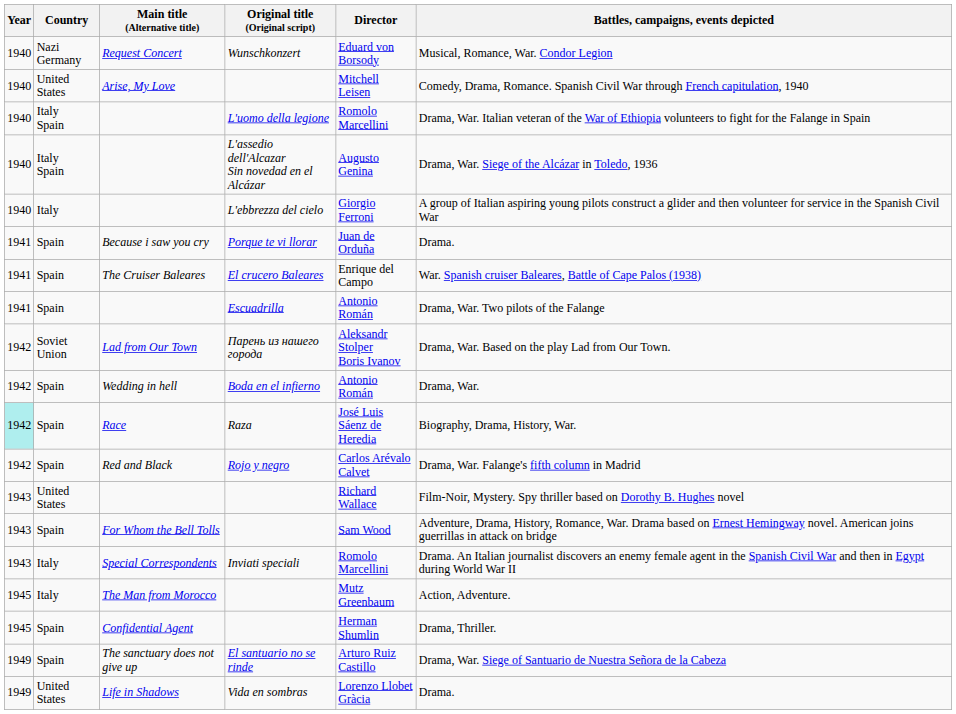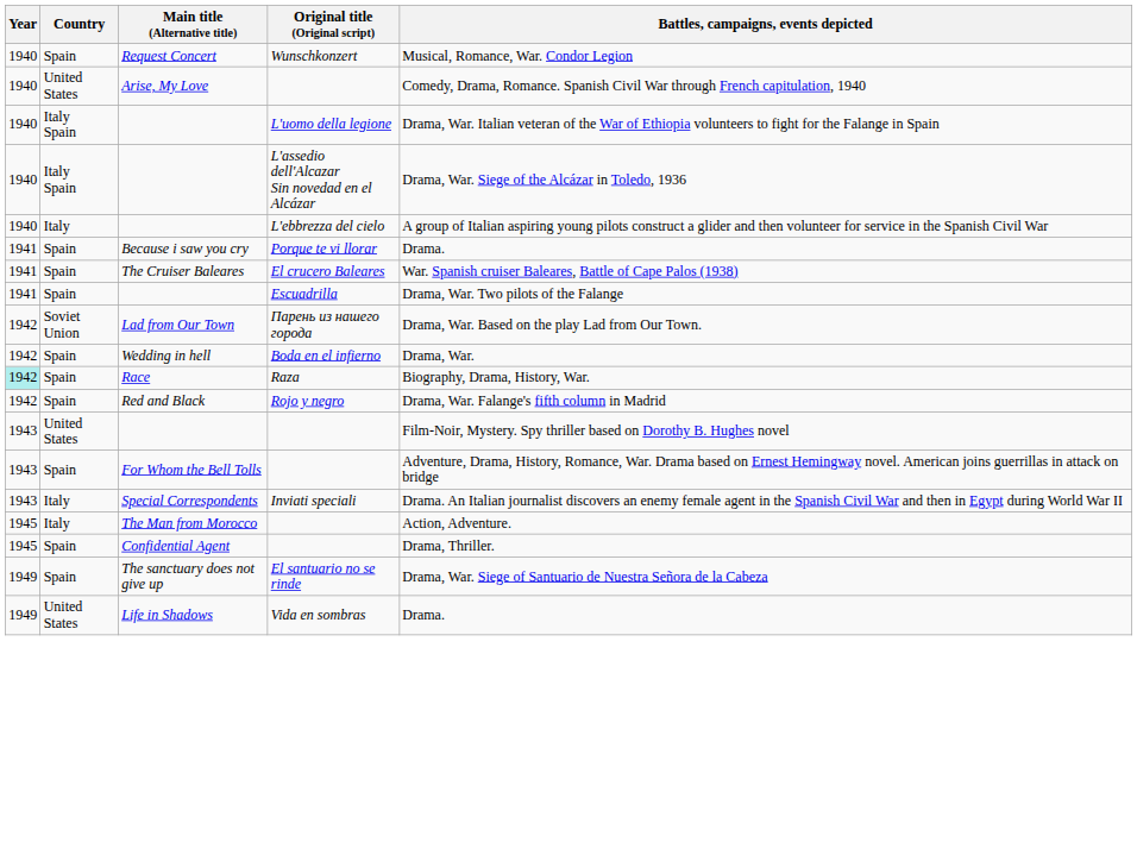- column: Director | Eduard von Borsody | Mitchell Leisen | Romolo Marcellini | Augusto Genina | Giorgio Ferroni | Juan de Orduña | Enrique del Campo | Antonio Román | Aleksandr Stolper Boris Ivanov | Antonio Román | José Luis Sáenz de Heredia | Carlos Arévalo Calvet | Richard Wallace | Sam Wood | Romolo Marcellini | Mutz Greenbaum | Herman Shumlin | Arturo Ruiz Castillo | Lorenzo Llobet Gràcia
Request Concert | Country: Nazi Germany -> Spain
